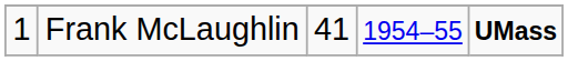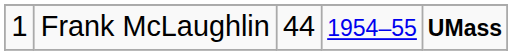Frank McLaughlin | column 3: 41 -> 44
